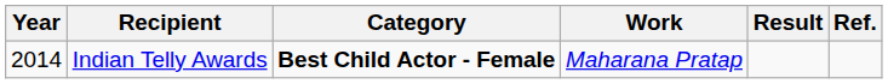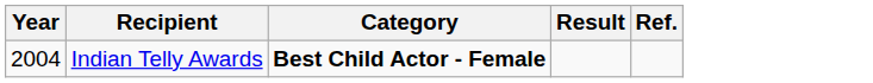- column: Work | Maharana Pratap
Indian Telly Awards | Year: 2014 -> 2004
